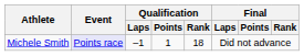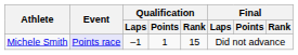Michele Smith | Qualification / Rank: 18 -> 15
